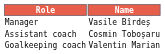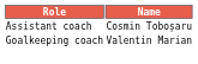- row: Manager | Vasile Bîrdeș
